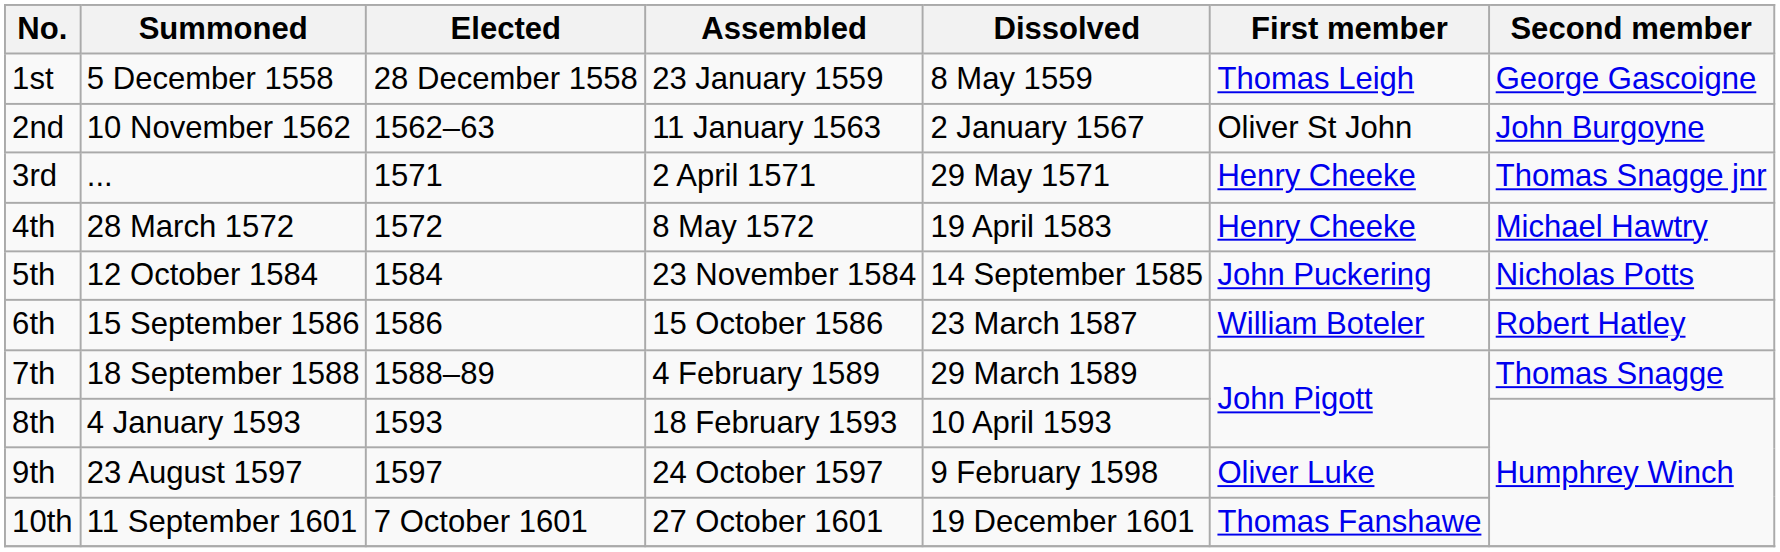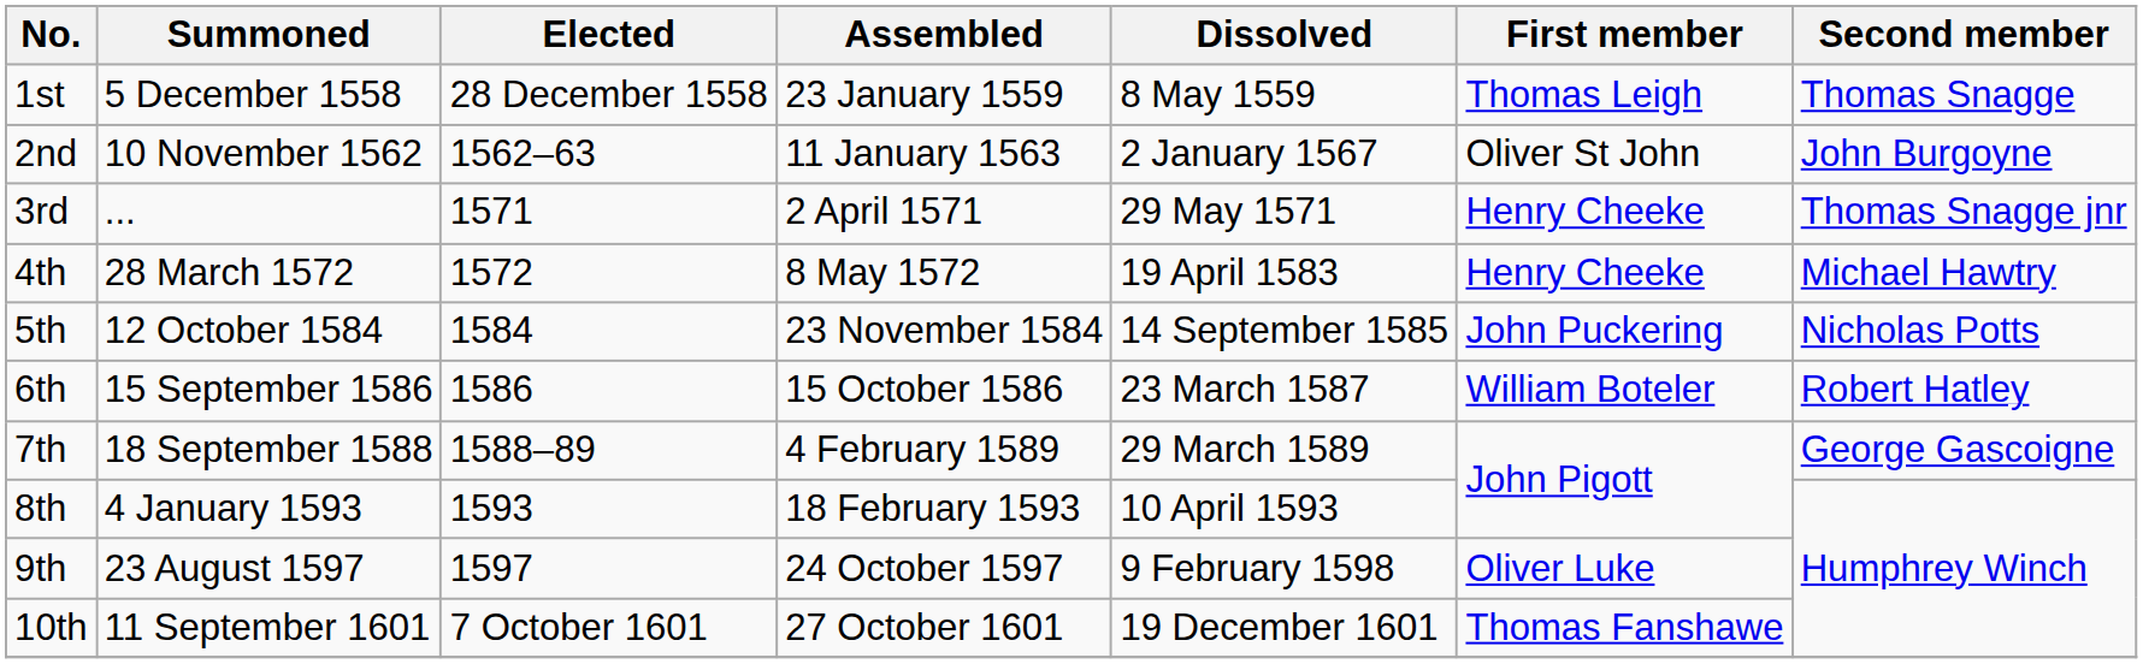1st | Second member: George Gascoigne -> Thomas Snagge
7th | Second member: Thomas Snagge -> George Gascoigne
